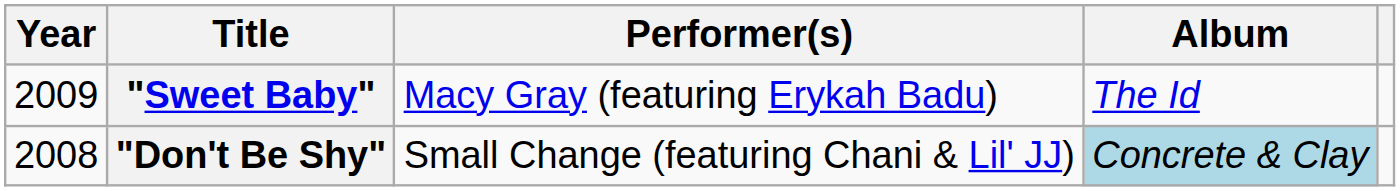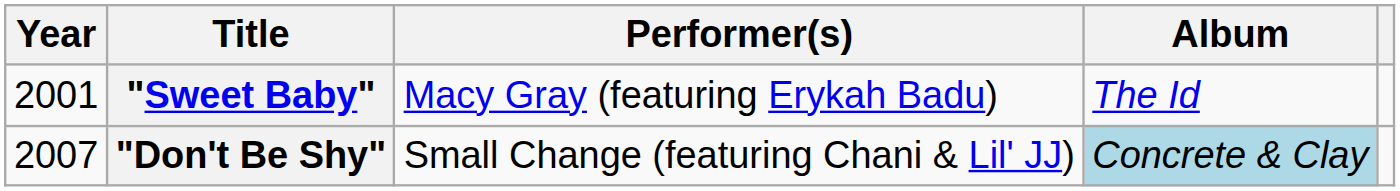"Sweet Baby" | Year: 2009 -> 2001
"Don't Be Shy" | Year: 2008 -> 2007
